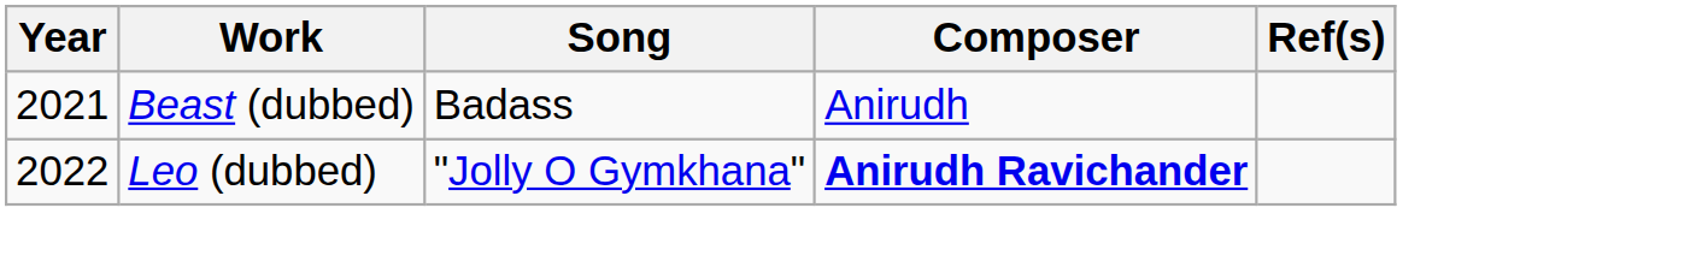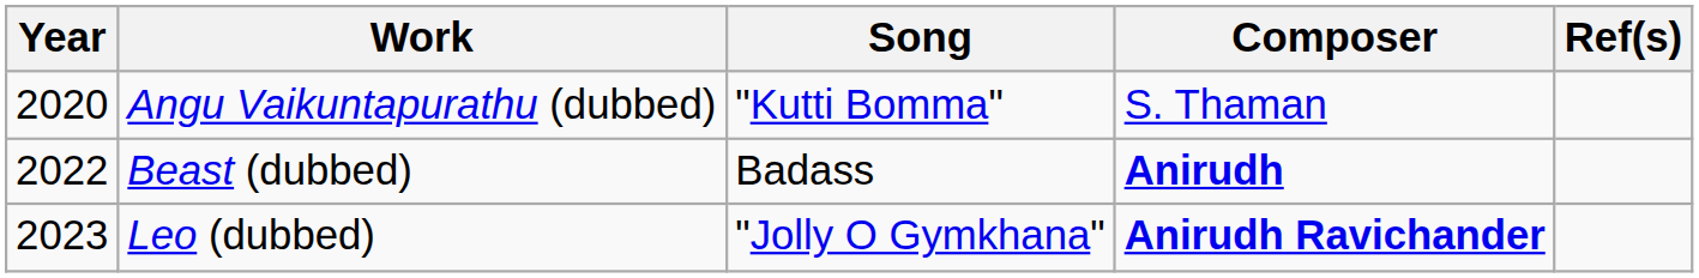+ row: 2020 | Angu Vaikuntapurathu (dubbed) | "Kutti Bomma" | S. Thaman
Beast (dubbed) | Year: 2021 -> 2022
Beast (dubbed) | Composer: normal -> bold
Leo (dubbed) | Year: 2022 -> 2023
